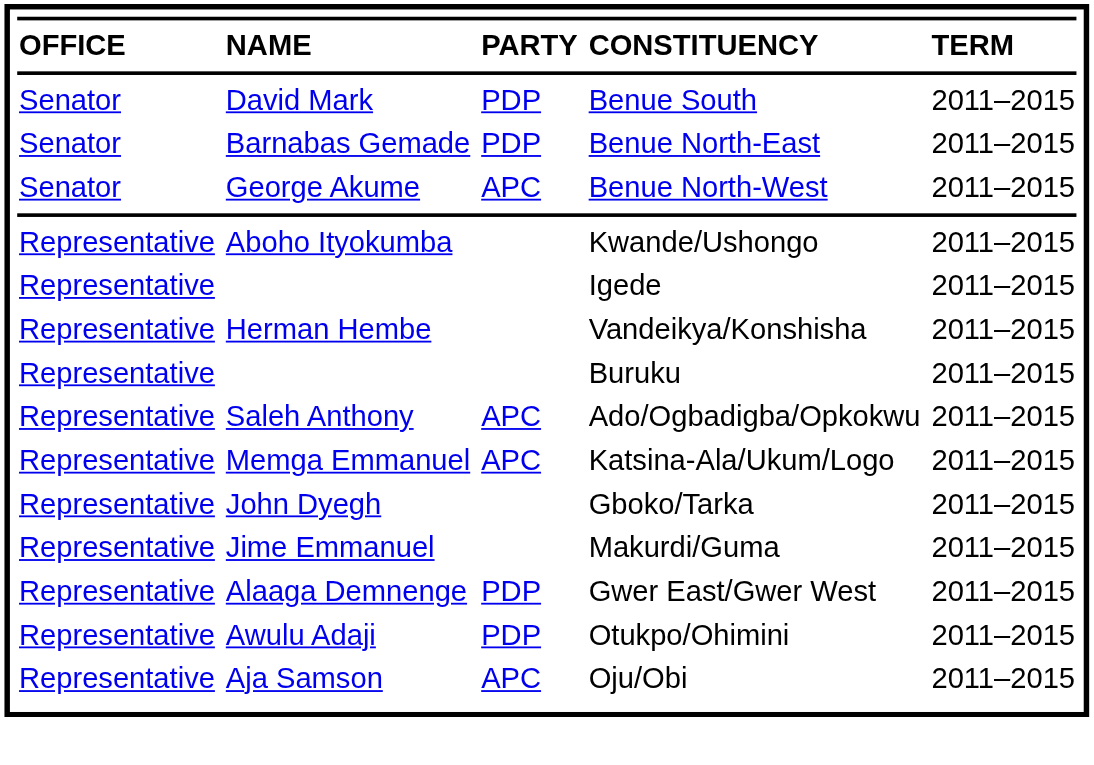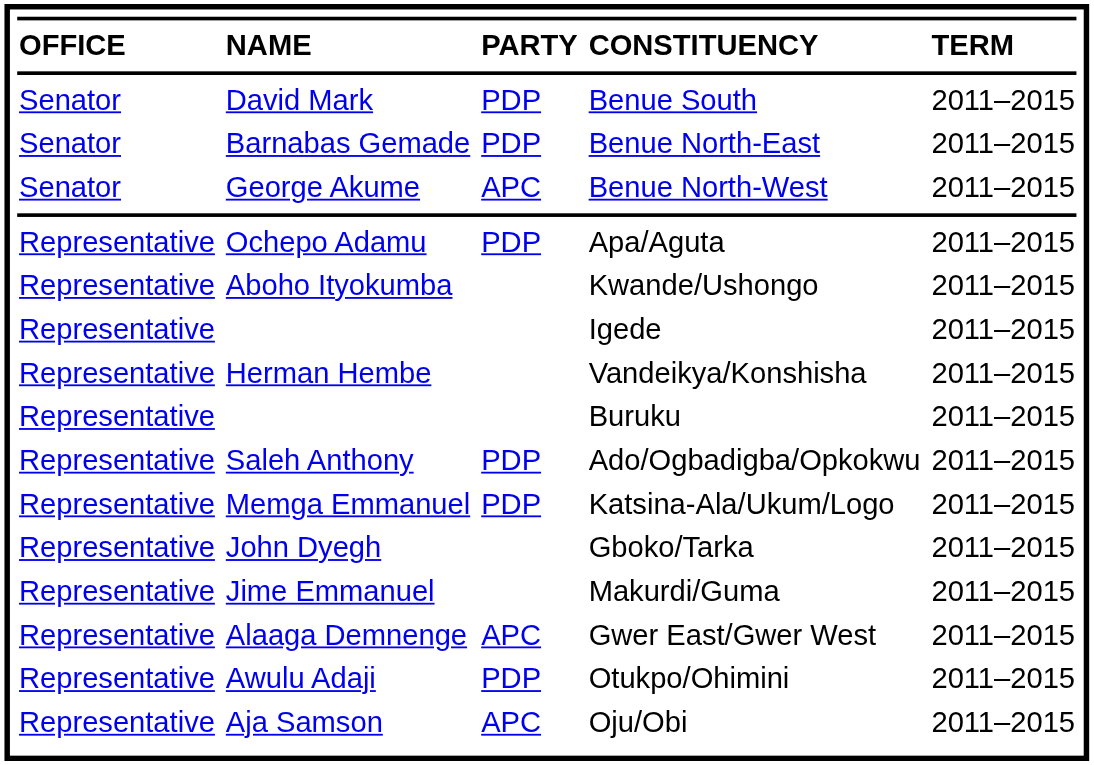+ row: Representative | Ochepo Adamu | PDP | Apa/Aguta | 2011–2015
Ado/Ogbadigba/Opkokwu | column 3: APC -> PDP
Katsina-Ala/Ukum/Logo | column 3: APC -> PDP
Gwer East/Gwer West | column 3: PDP -> APC
